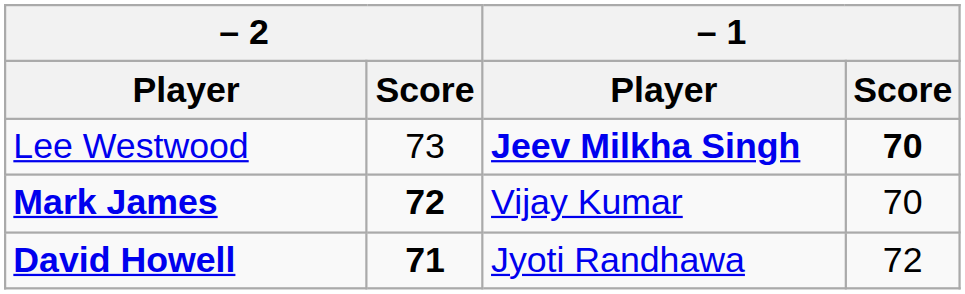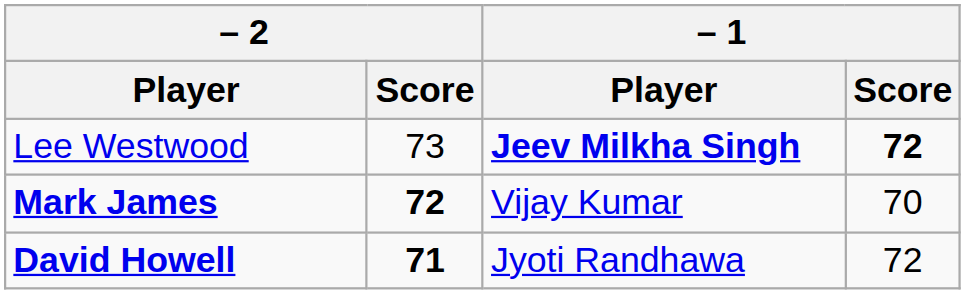Lee Westwood | – 1 / Score: 70 -> 72
